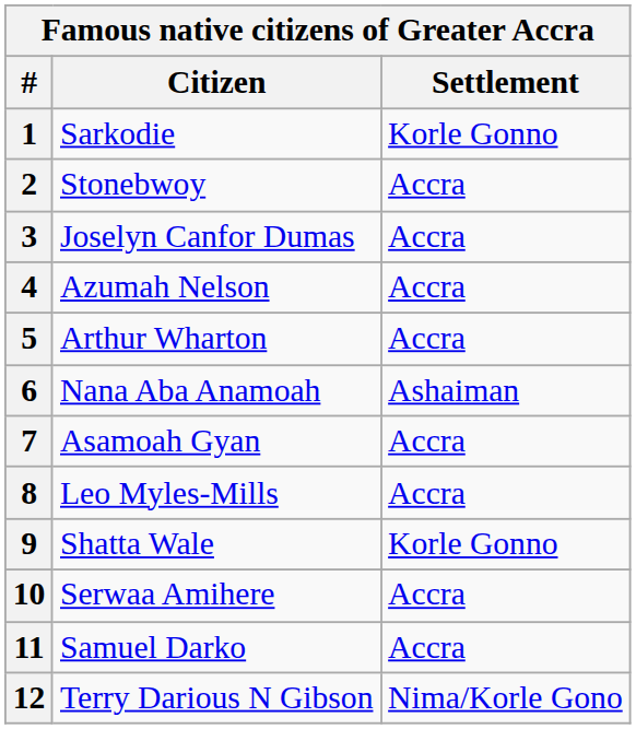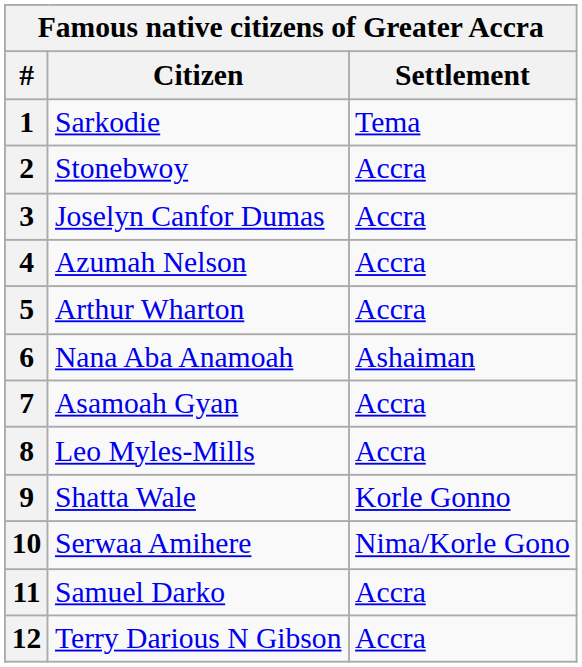1 | Settlement: Korle Gonno -> Tema
10 | Settlement: Accra -> Nima/Korle Gono
12 | Settlement: Nima/Korle Gono -> Accra
